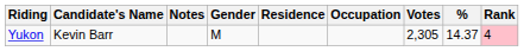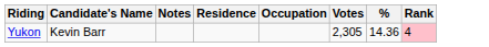- column: Gender | M
Yukon | %: 14.37 -> 14.36
